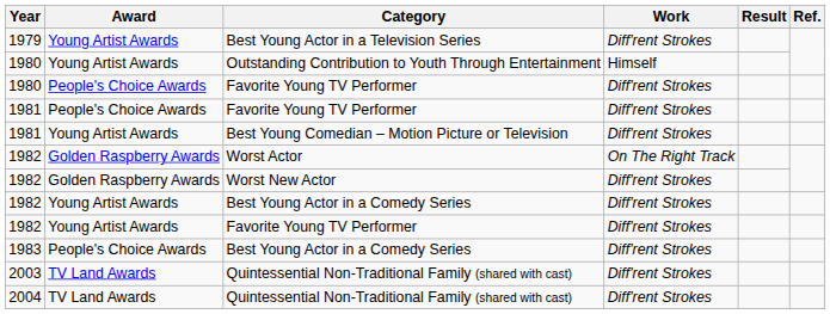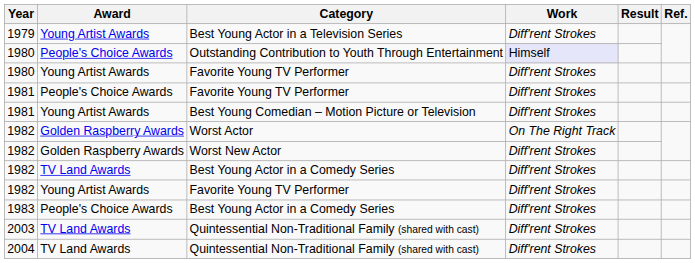Outstanding Contribution to Youth Through Entertainment | Award: Young Artist Awards -> People's Choice Awards
Outstanding Contribution to Youth Through Entertainment | Work: no background -> lavender background
1980 / Favorite Young TV Performer | Award: People's Choice Awards -> Young Artist Awards
1982 / Best Young Actor in a Comedy Series | Award: Young Artist Awards -> TV Land Awards
